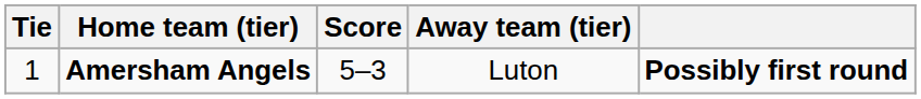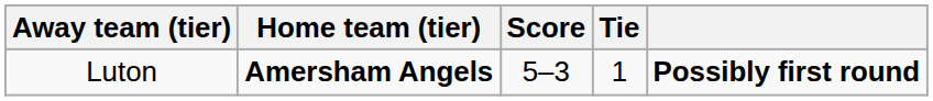columns swapped: Tie <-> Away team (tier)
